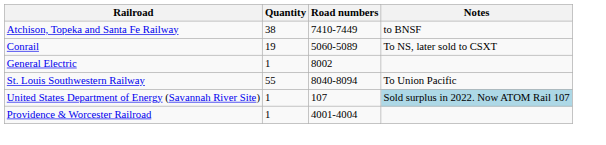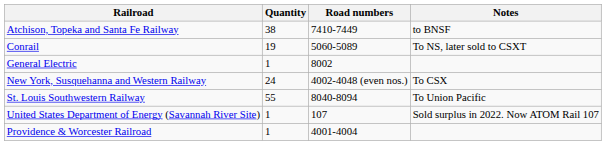+ row: New York, Susquehanna and Western Railway | 24 | 4002-4048 (even nos.) | To CSX
United States Department of Energy (Savannah River Site) | Notes: lightblue background -> no background
